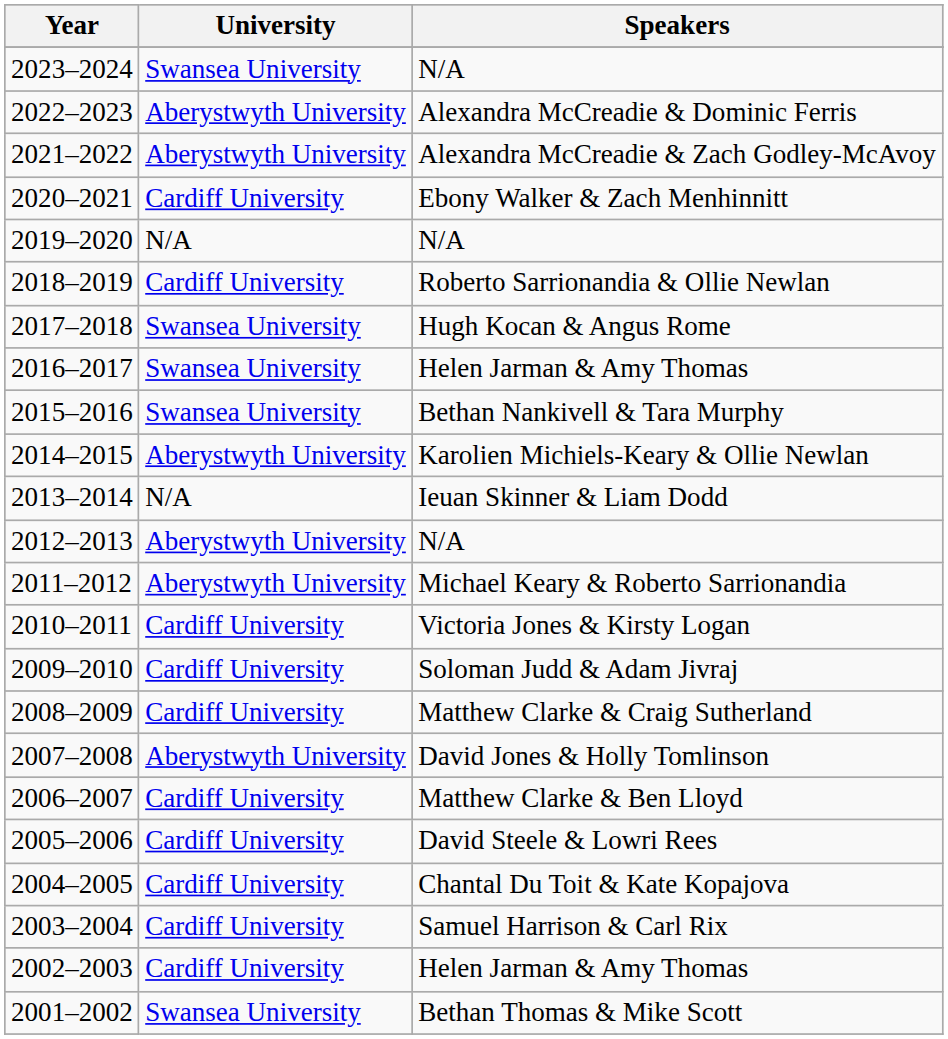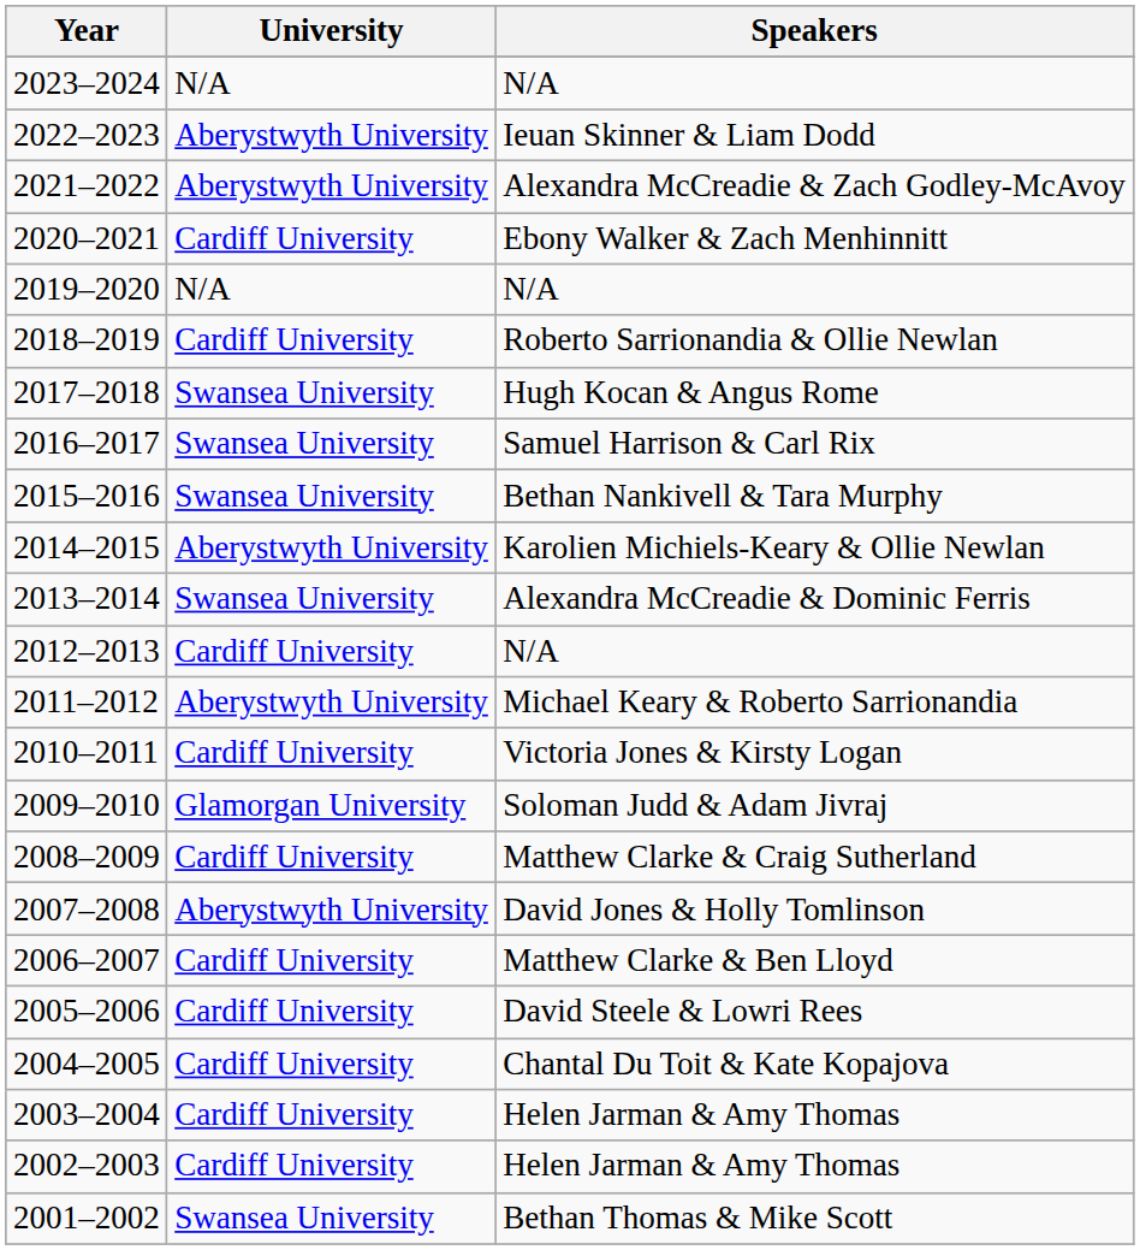2023–2024 | University: Swansea University -> N/A
2022–2023 | Speakers: Alexandra McCreadie & Dominic Ferris -> Ieuan Skinner & Liam Dodd
2016–2017 | Speakers: Helen Jarman & Amy Thomas -> Samuel Harrison & Carl Rix
2013–2014 | University: N/A -> Swansea University
2013–2014 | Speakers: Ieuan Skinner & Liam Dodd -> Alexandra McCreadie & Dominic Ferris
2012–2013 | University: Aberystwyth University -> Cardiff University
2009–2010 | University: Cardiff University -> Glamorgan University
2003–2004 | Speakers: Samuel Harrison & Carl Rix -> Helen Jarman & Amy Thomas
